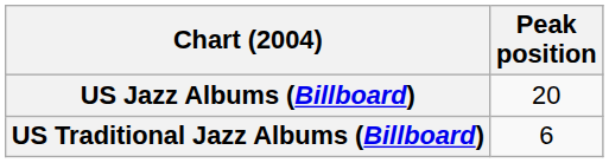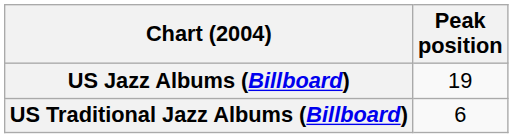US Jazz Albums (Billboard) | Peak position: 20 -> 19
